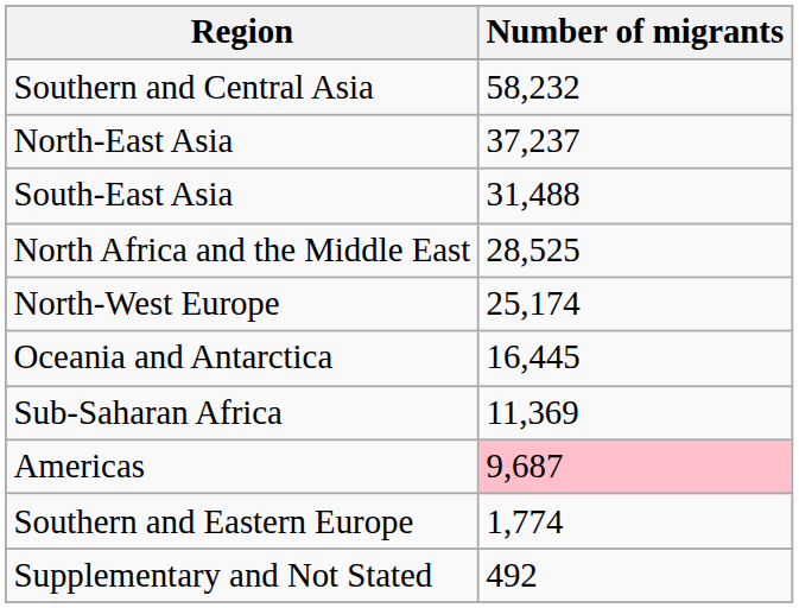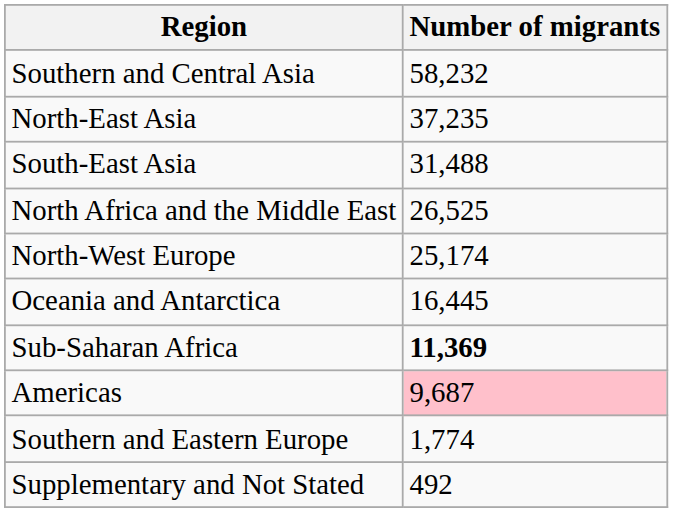North-East Asia | Number of migrants: 37,237 -> 37,235
North Africa and the Middle East | Number of migrants: 28,525 -> 26,525
Sub-Saharan Africa | Number of migrants: normal -> bold
